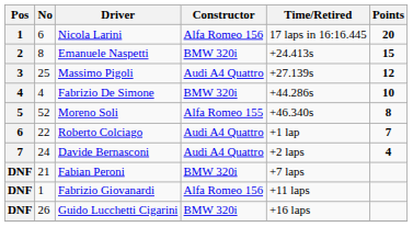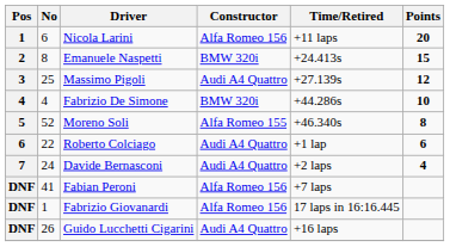Nicola Larini | Time/Retired: 17 laps in 16:16.445 -> +11 laps
Roberto Colciago | Points: 7 -> 6
Fabian Peroni | No: 21 -> 41
Fabian Peroni | Constructor: BMW 320i -> Alfa Romeo 156
Fabrizio Giovanardi | Time/Retired: +11 laps -> 17 laps in 16:16.445
Guido Lucchetti Cigarini | Constructor: BMW 320i -> Audi A4 Quattro
